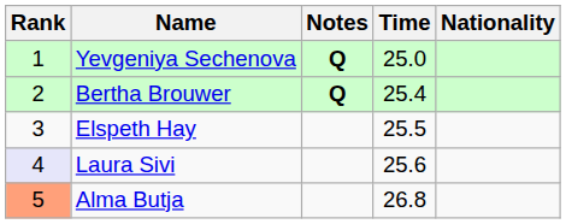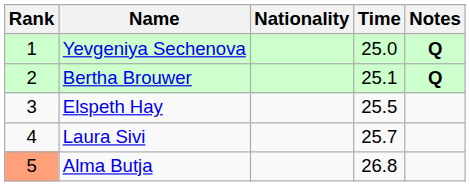columns swapped: Nationality <-> Notes
Bertha Brouwer | Time: 25.4 -> 25.1
Laura Sivi | Rank: lavender background -> no background
Laura Sivi | Time: 25.6 -> 25.7
